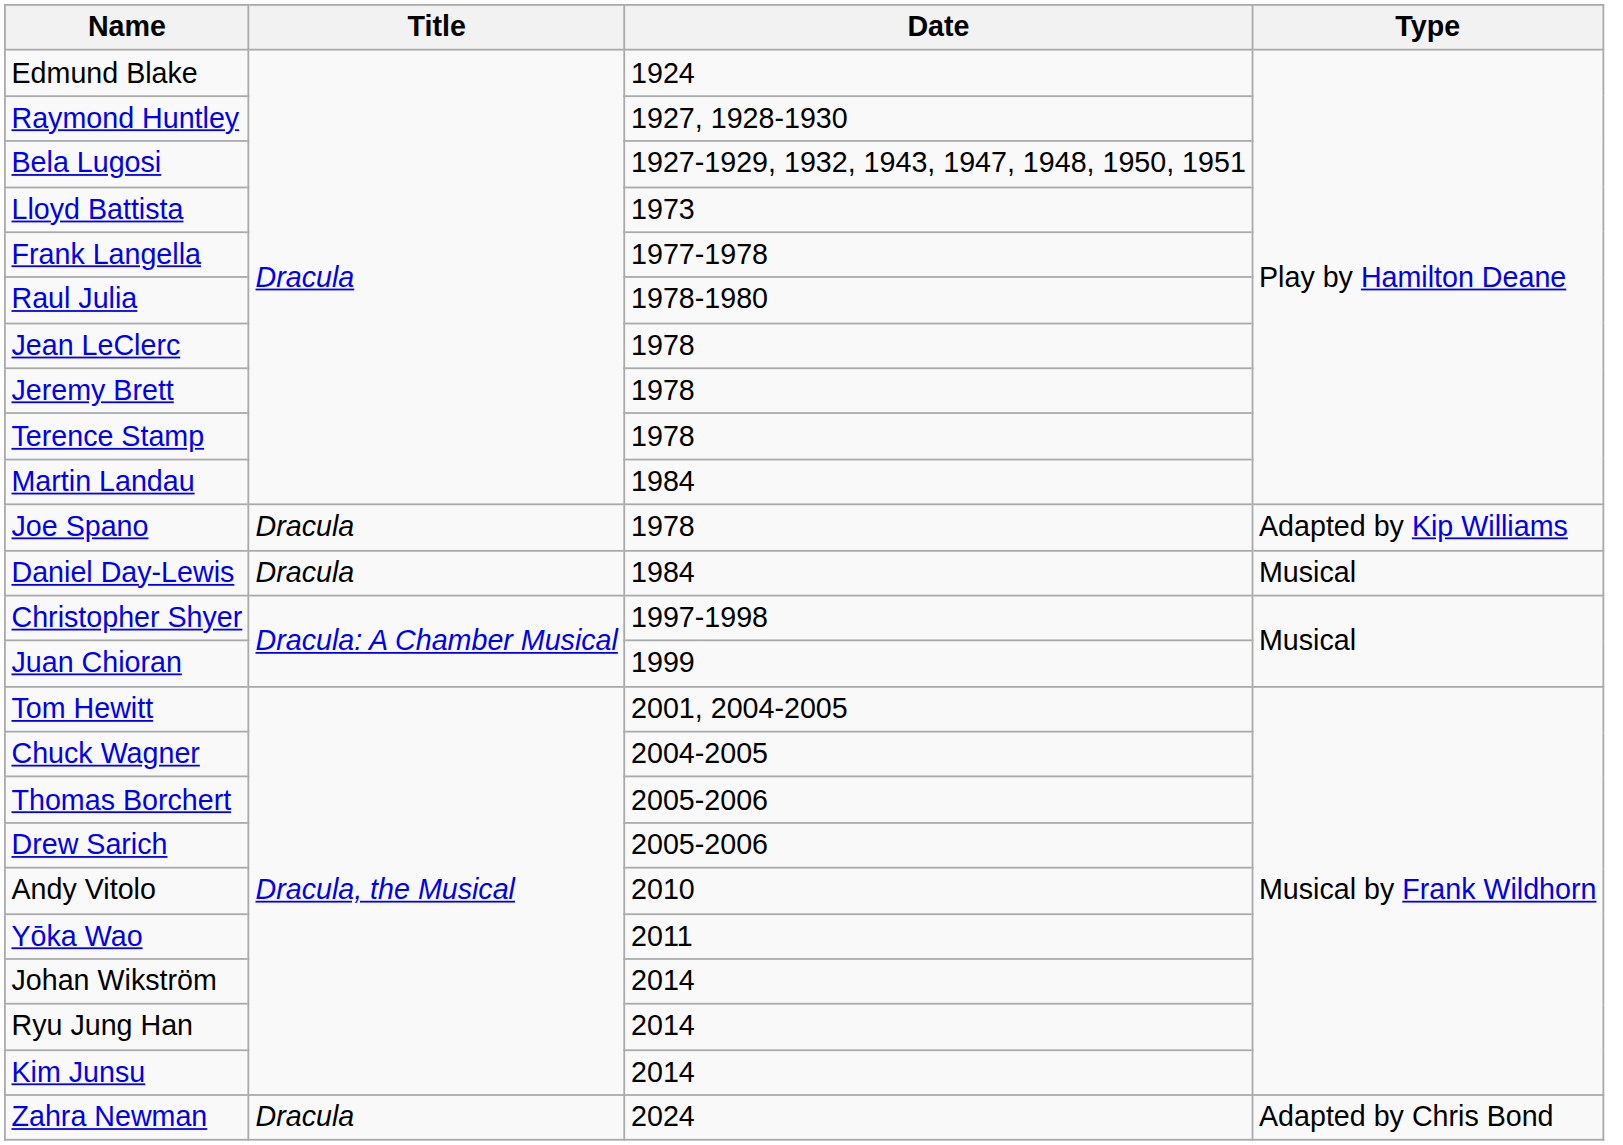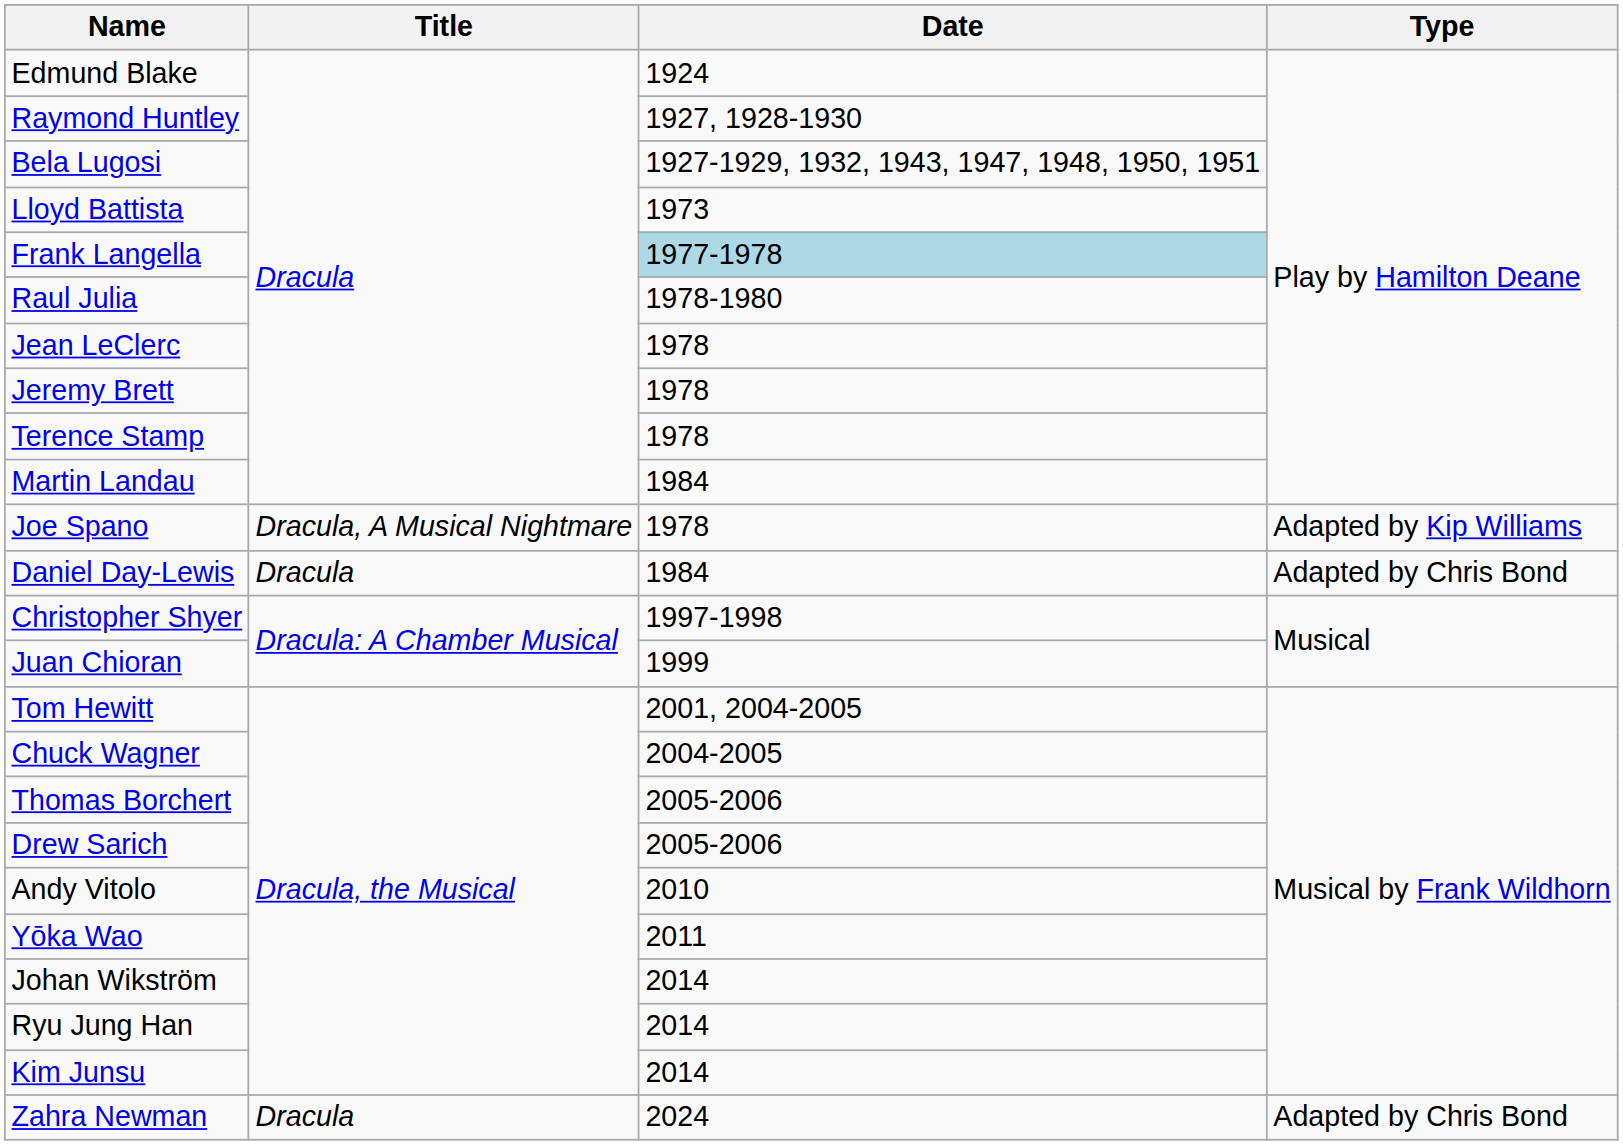Frank Langella | Date: no background -> lightblue background
Joe Spano | Title: Dracula -> Dracula, A Musical Nightmare
Daniel Day-Lewis | Type: Musical -> Adapted by Chris Bond
